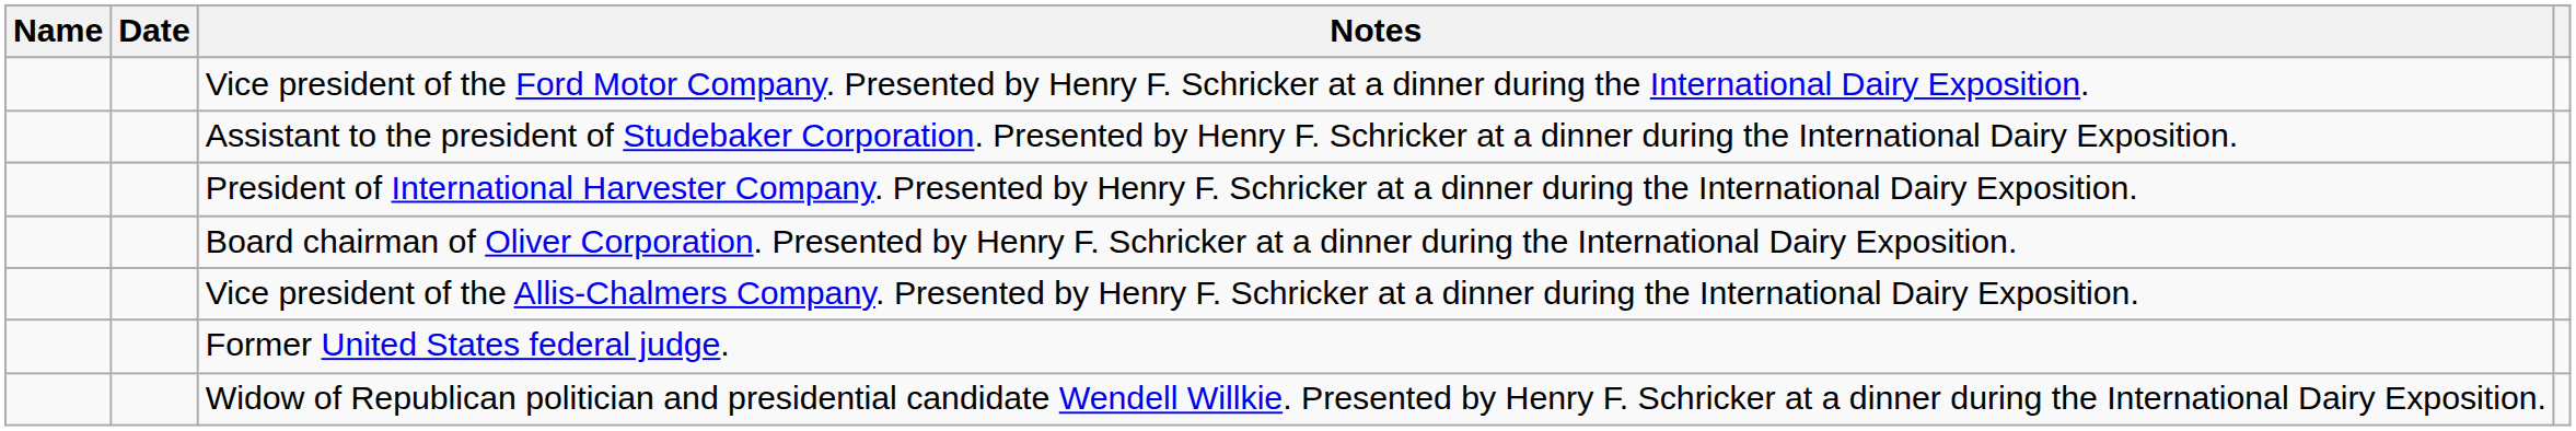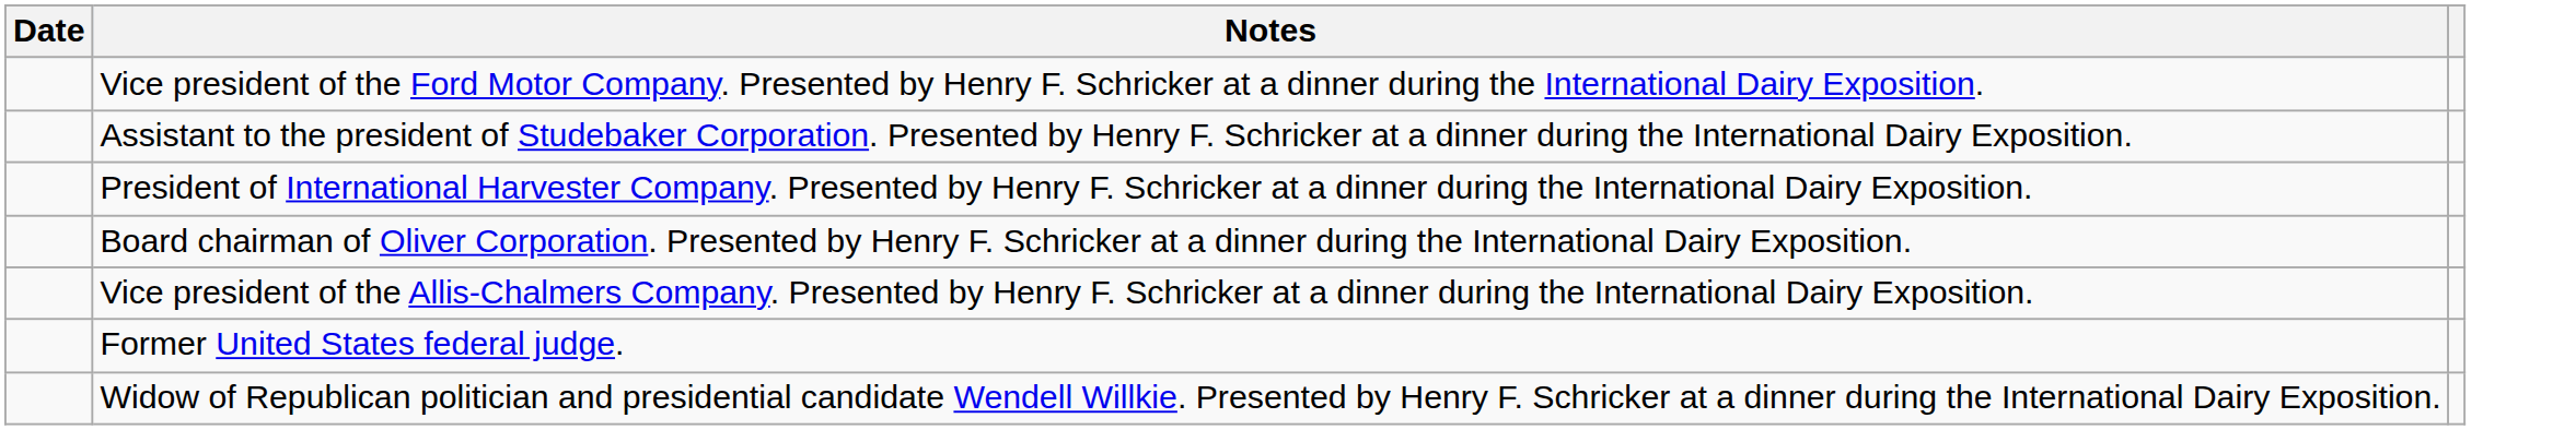- column: Name
